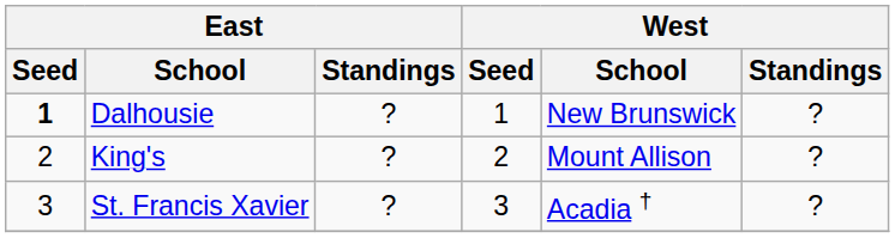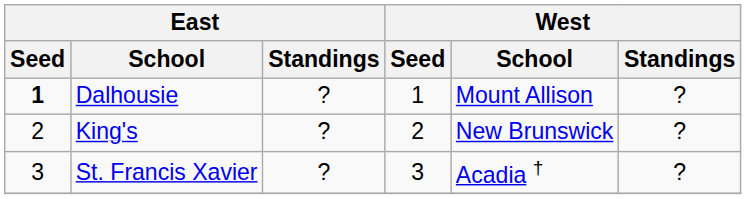Dalhousie | West / School: New Brunswick -> Mount Allison
King's | West / School: Mount Allison -> New Brunswick
